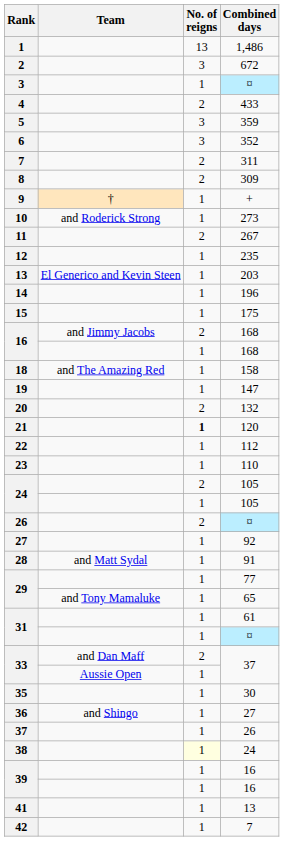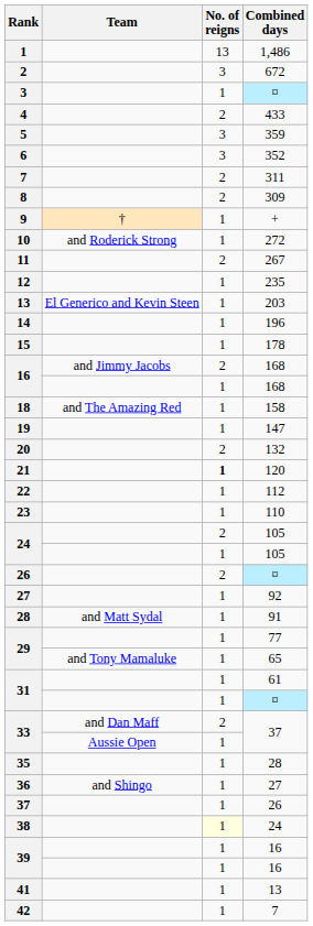10 | Combined days: 273 -> 272
15 | Combined days: 175 -> 178
35 | Combined days: 30 -> 28
